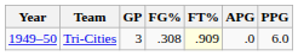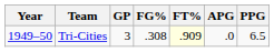Tri-Cities | PPG: 6.0 -> 6.5
